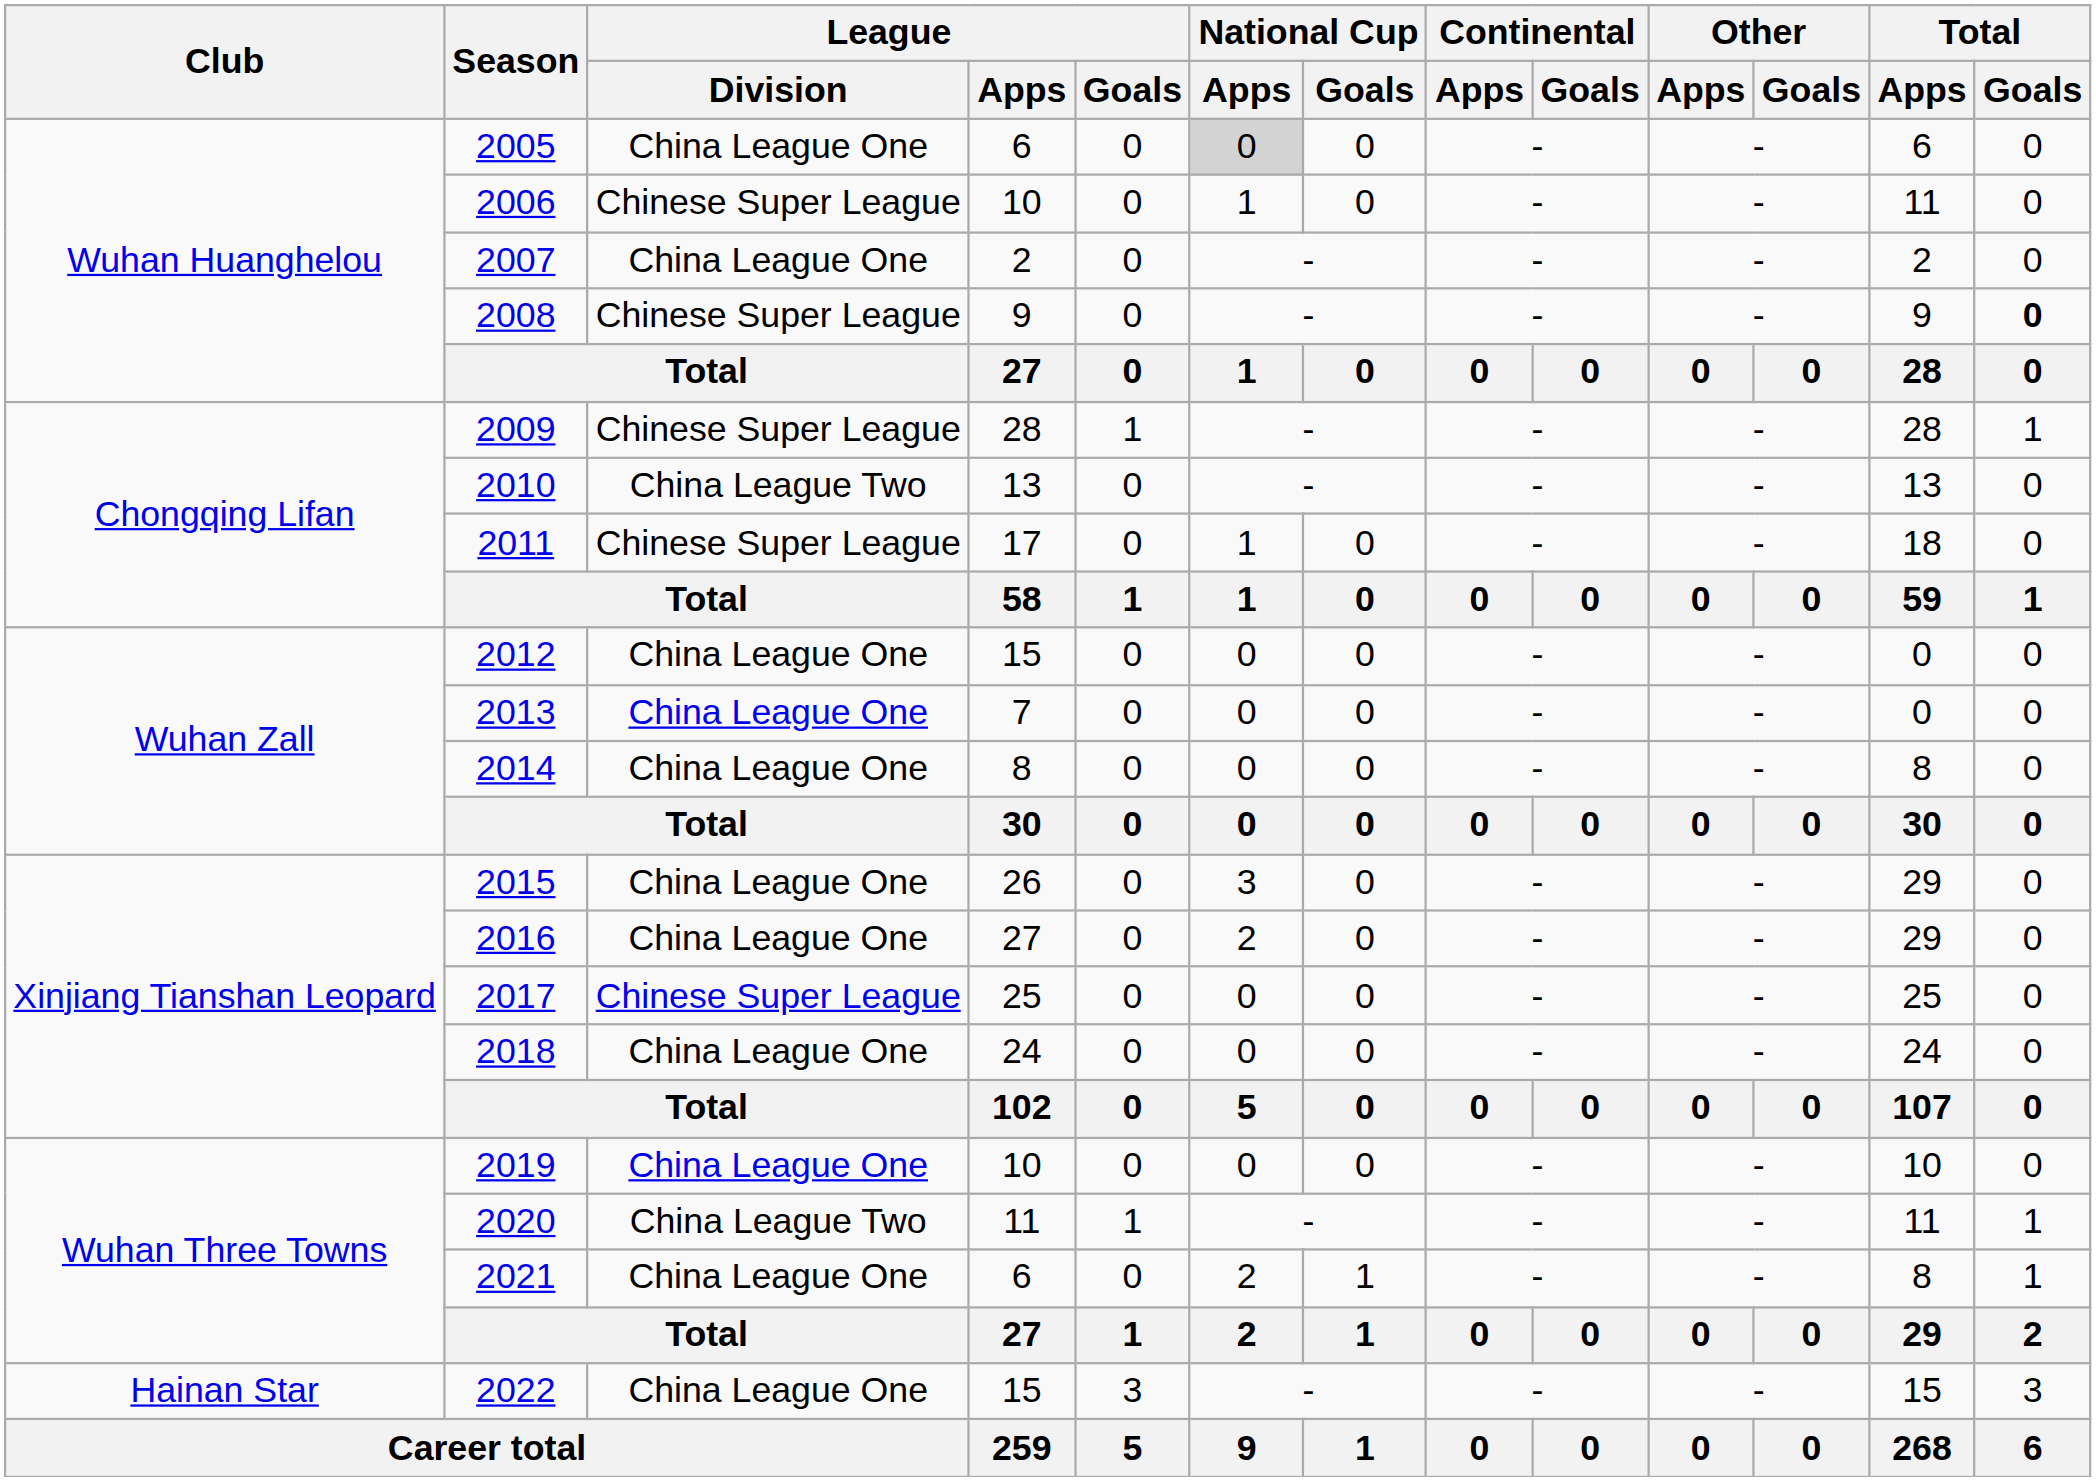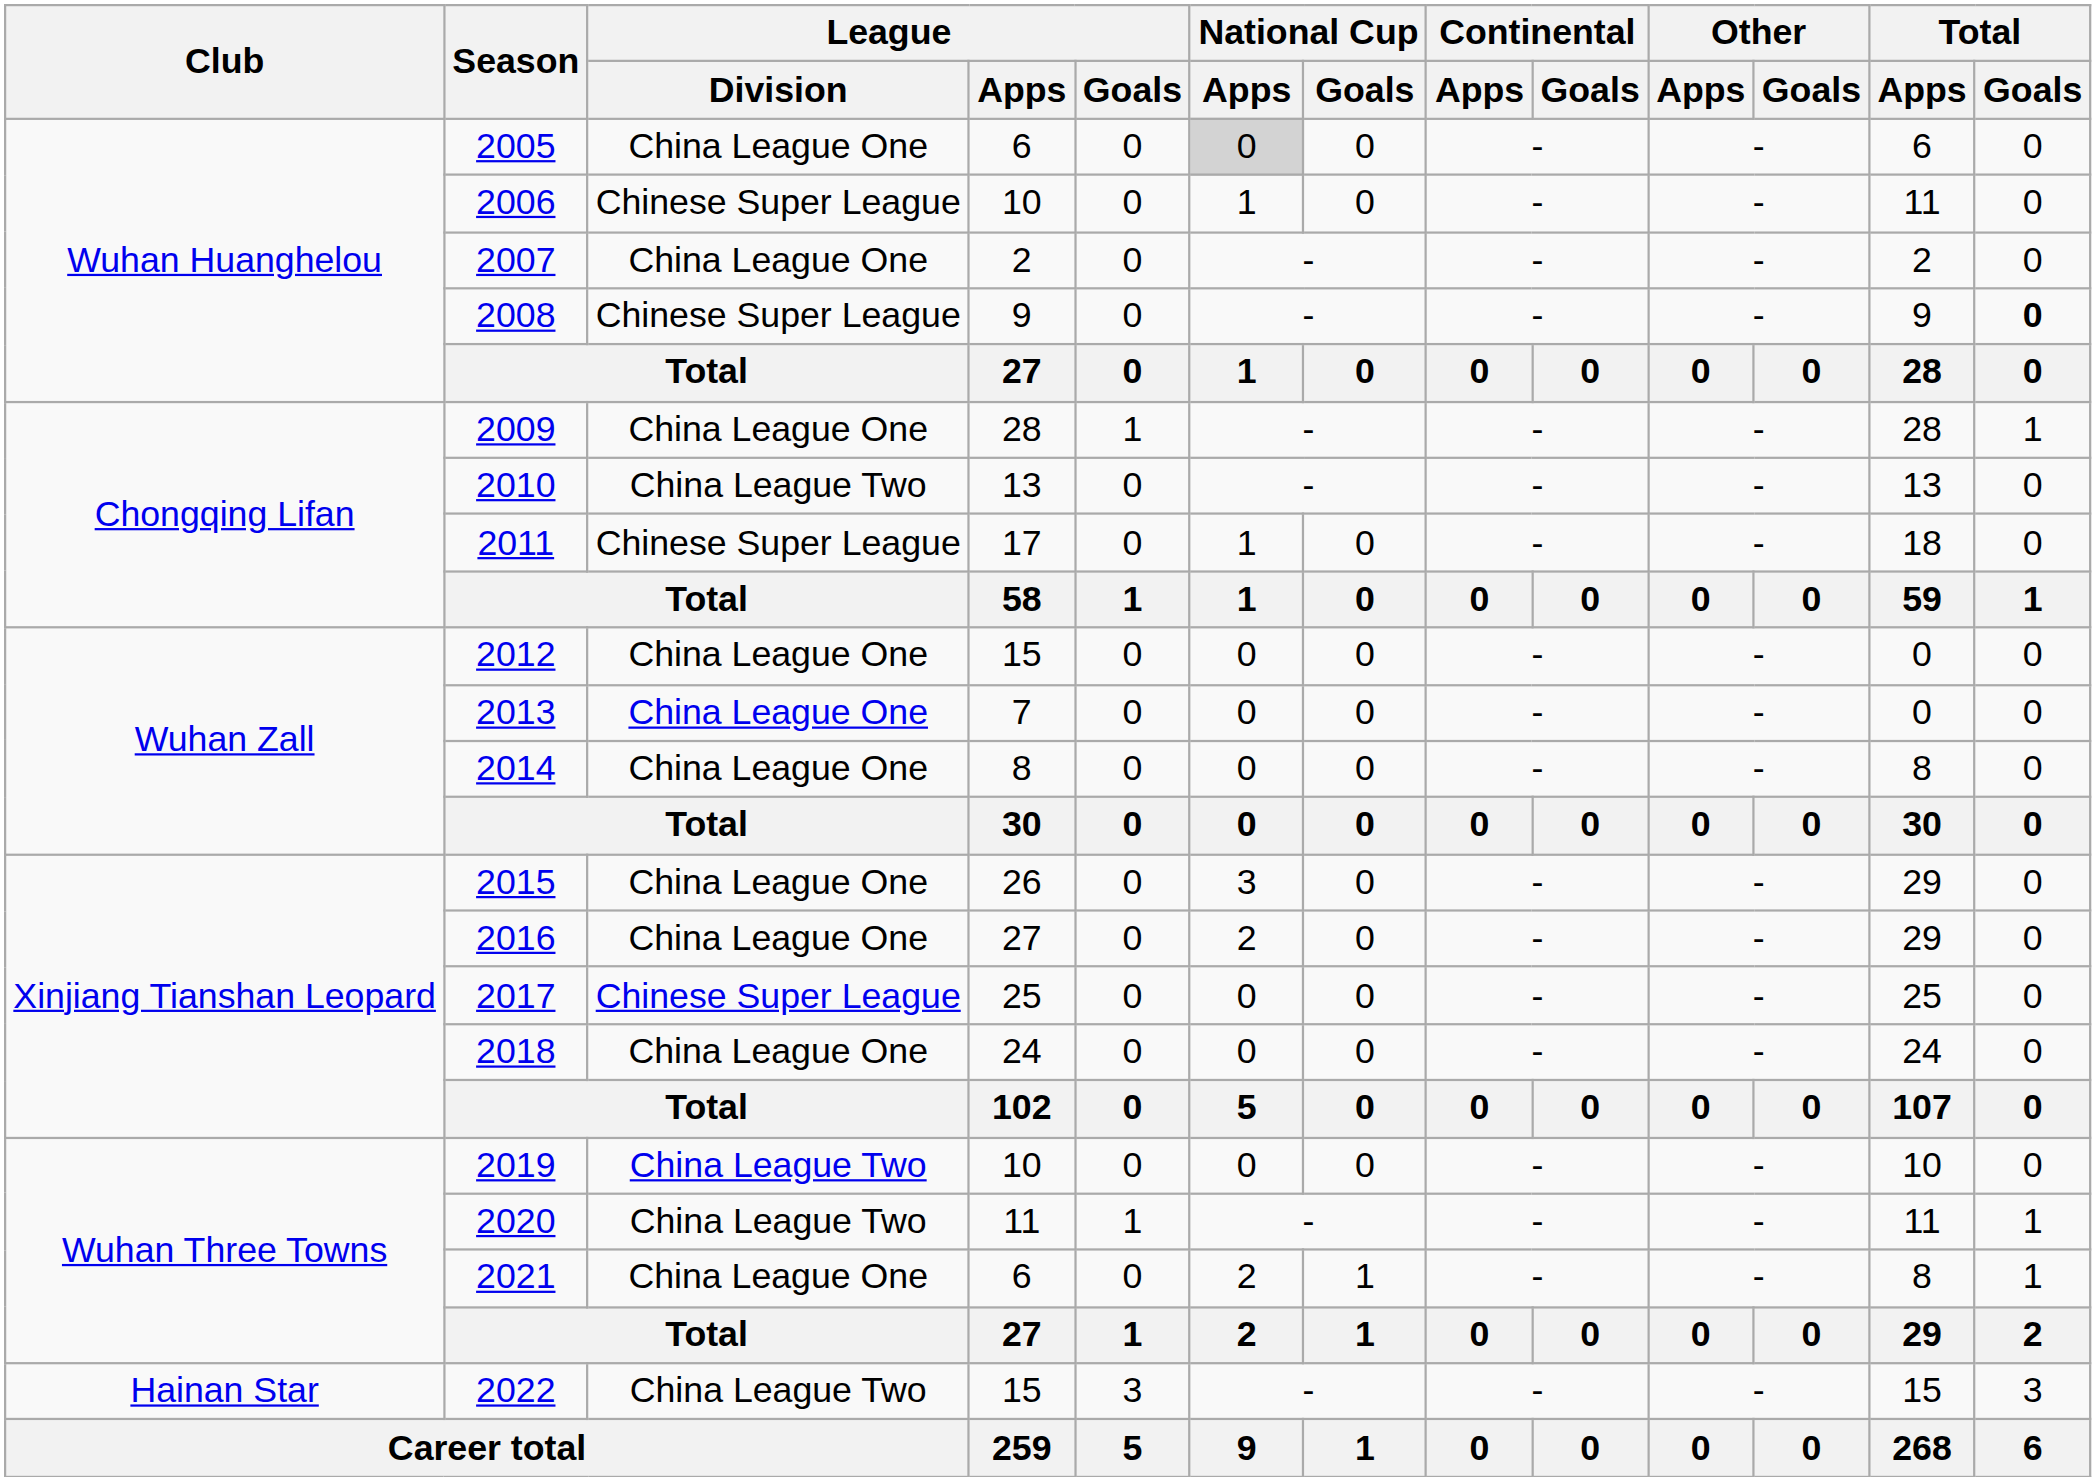2009 | League / Division: Chinese Super League -> China League One
2019 | League / Division: China League One -> China League Two
2022 | League / Division: China League One -> China League Two
